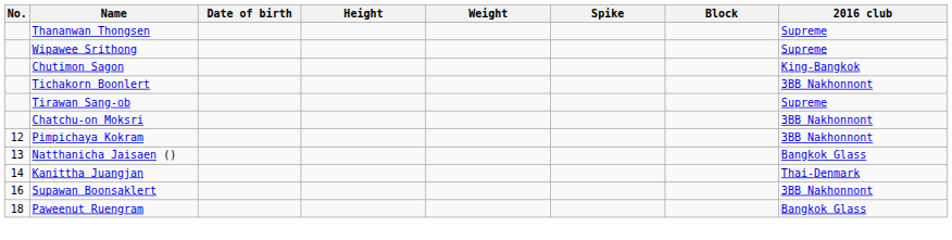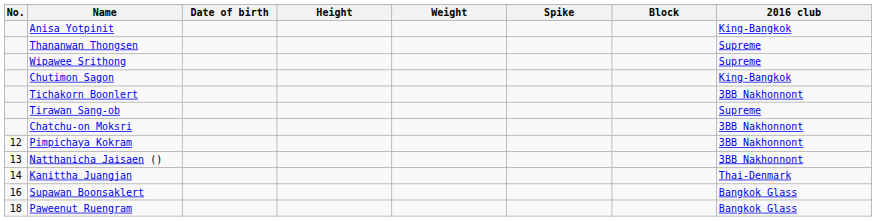+ row: Anisa Yotpinit | King-Bangkok
Natthanicha Jaisaen () | 2016 club: Bangkok Glass -> 3BB Nakhonnont
Supawan Boonsaklert | 2016 club: 3BB Nakhonnont -> Bangkok Glass
